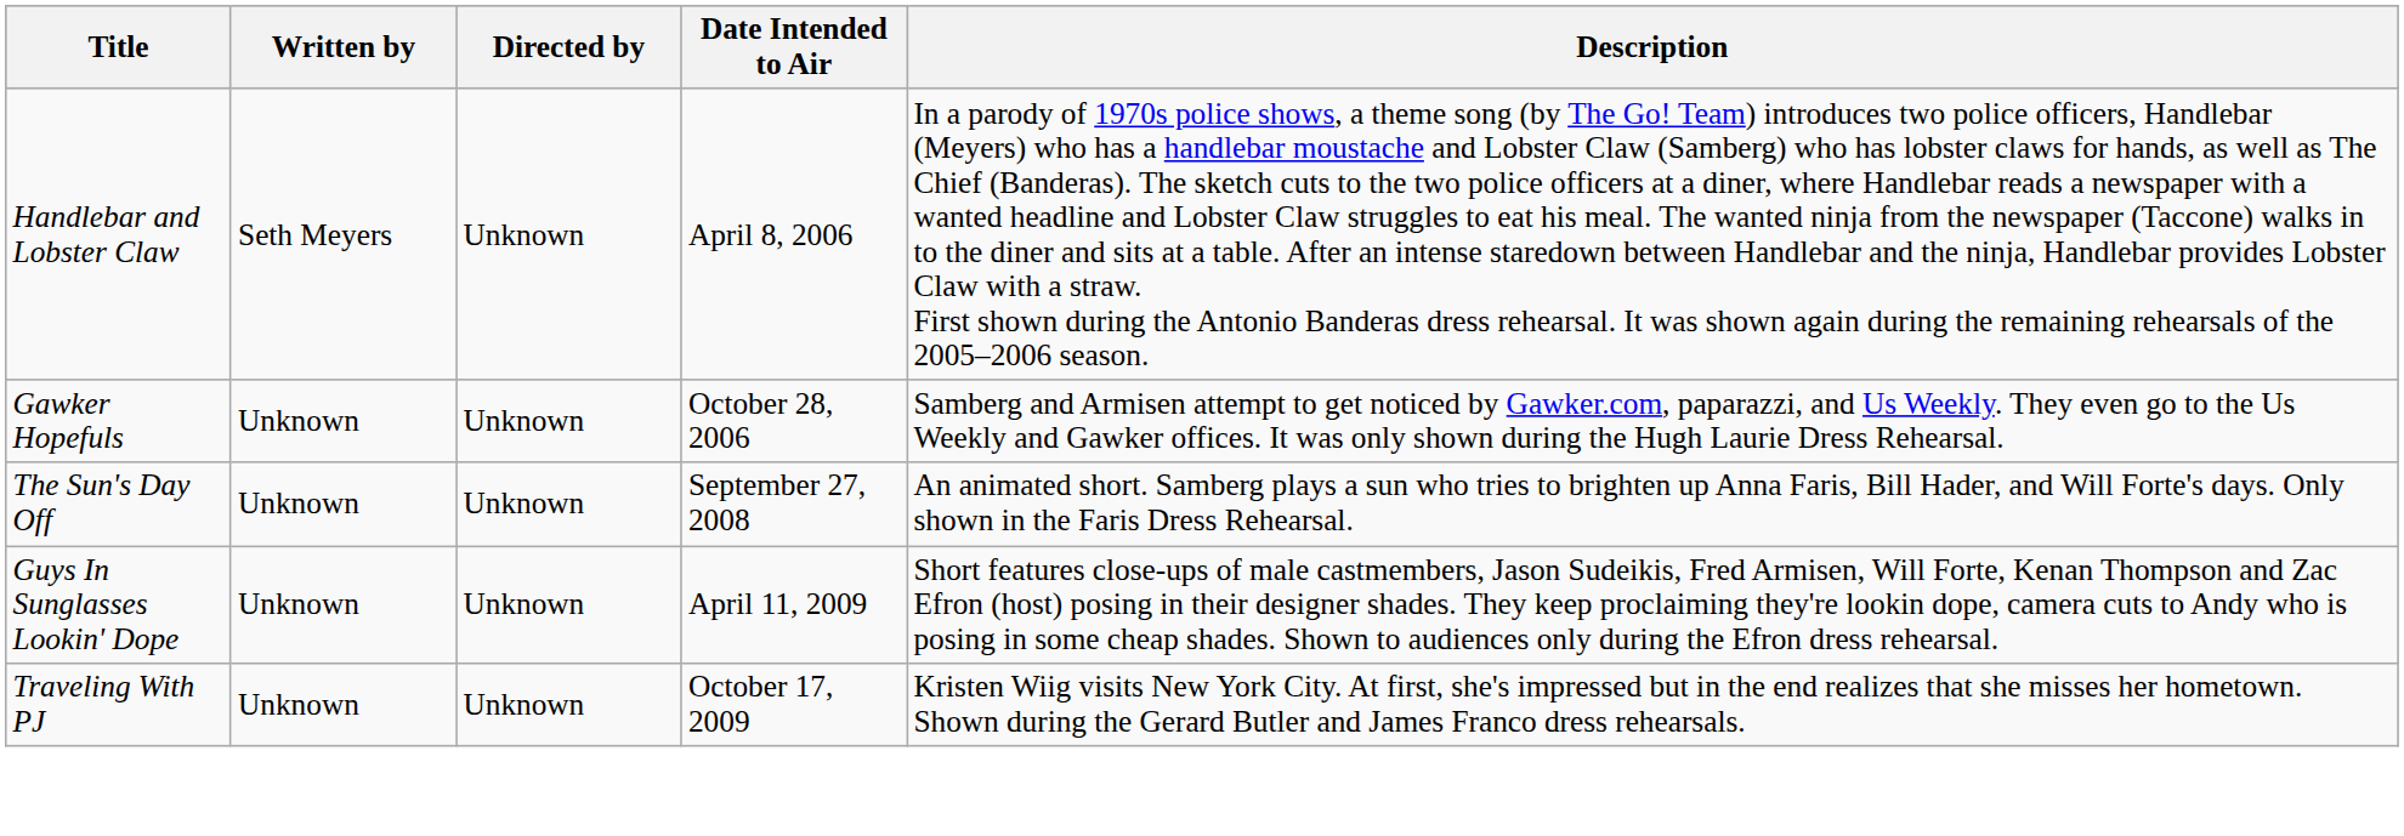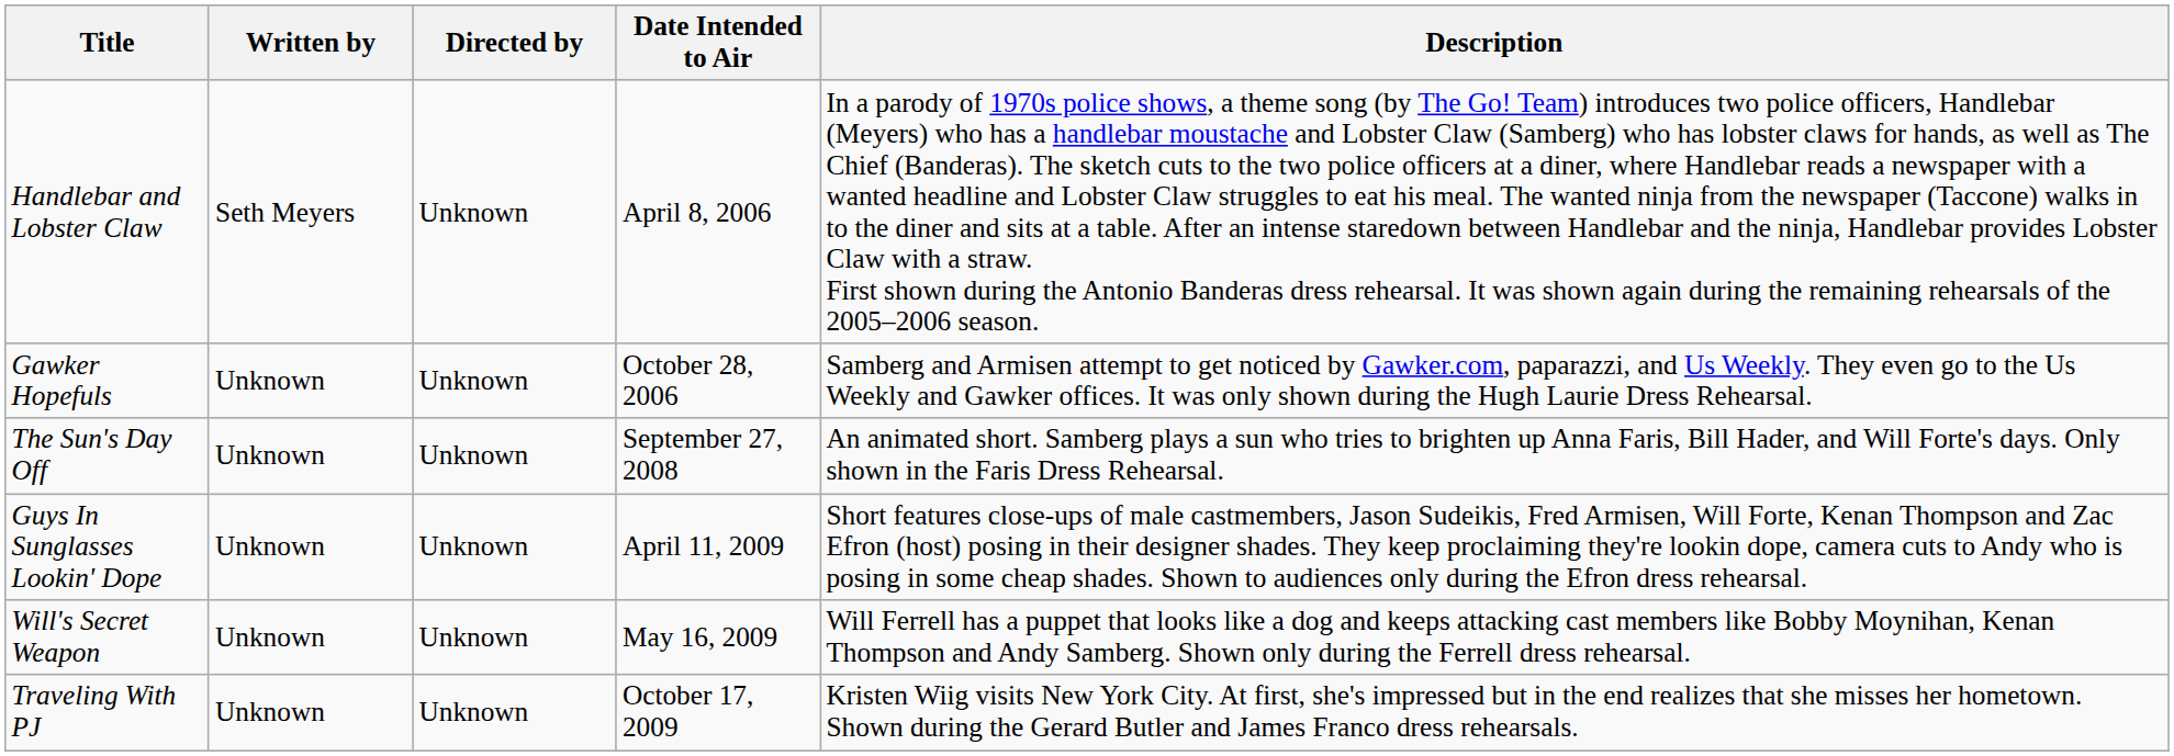+ row: Will's Secret Weapon | Unknown | Unknown | May 16, 2009 | Will Ferrell has a puppet that looks like a dog and keeps attacking cast members like Bobby Moynihan, Kenan Thompson and Andy Samberg. Shown only during the Ferrell dress rehearsal.
